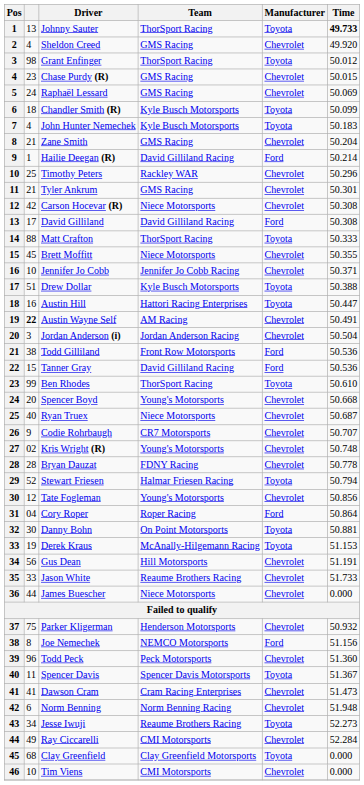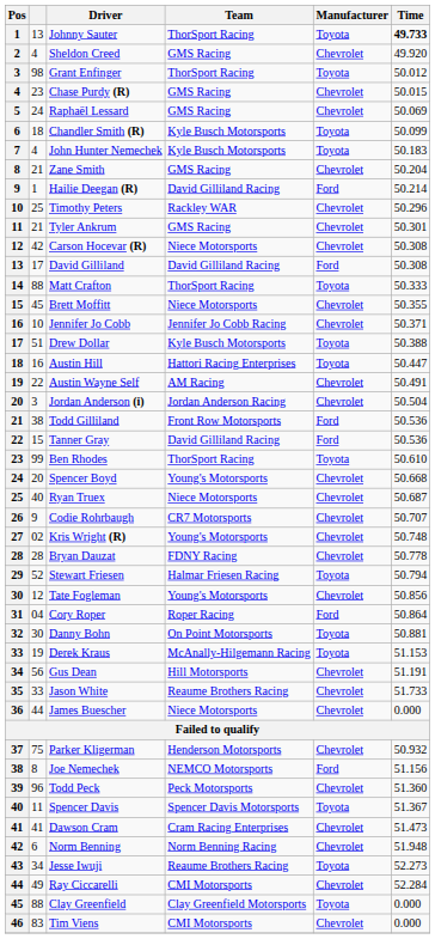Austin Wayne Self | column 2: bold -> normal
Clay Greenfield | column 2: 68 -> 88
Tim Viens | column 2: 10 -> 83
